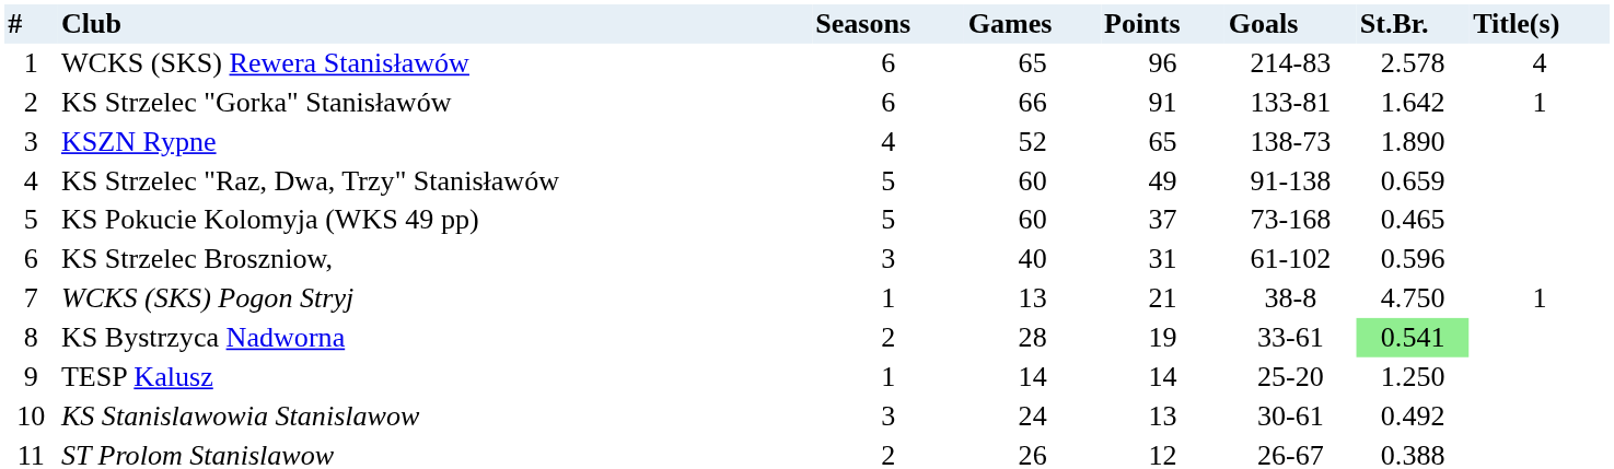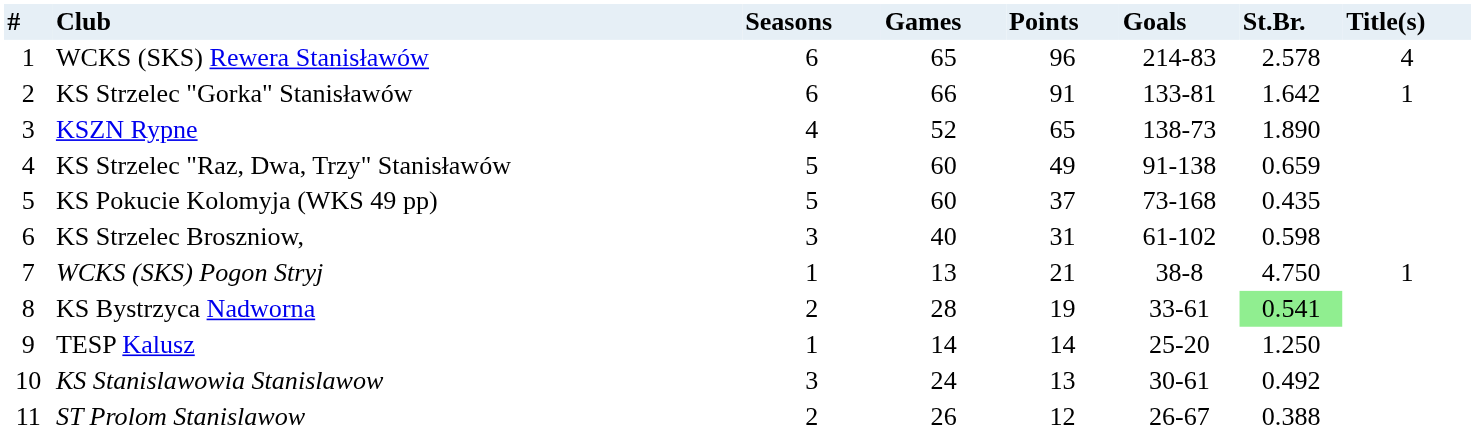KS Pokucie Kolomyja (WKS 49 pp) | column 7: 0.465 -> 0.435
KS Strzelec Broszniow, | column 7: 0.596 -> 0.598
